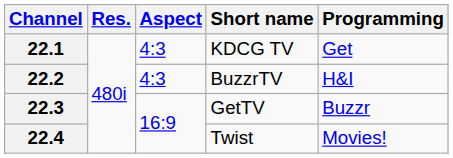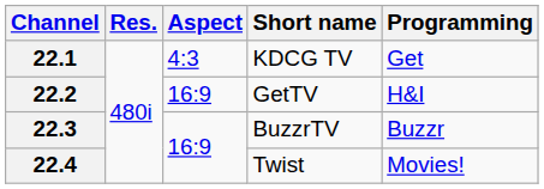22.2 | Aspect: 4:3 -> 16:9
22.2 | Short name: BuzzrTV -> GetTV
22.3 | Short name: GetTV -> BuzzrTV
